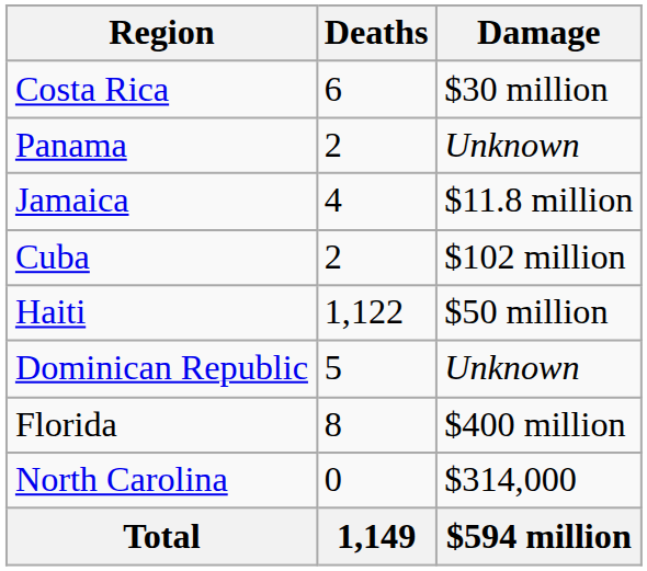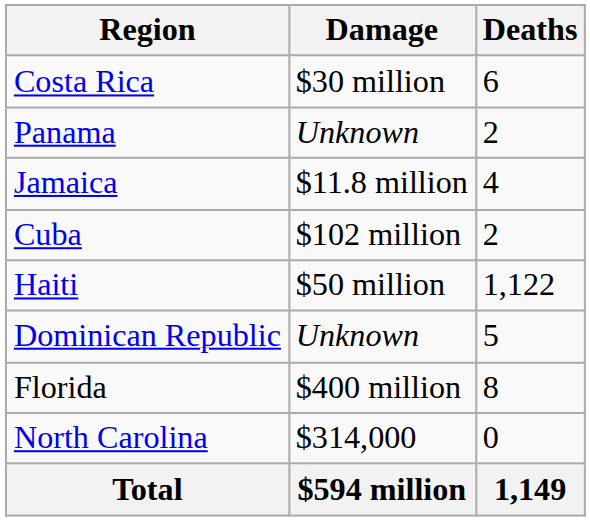columns swapped: Deaths <-> Damage
